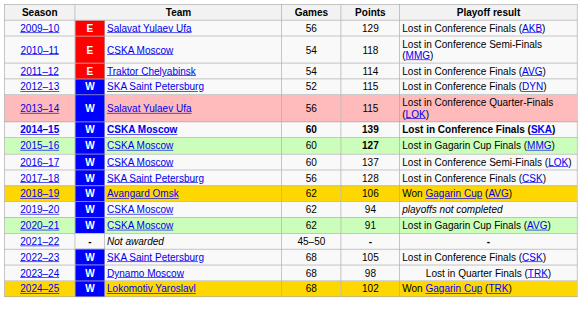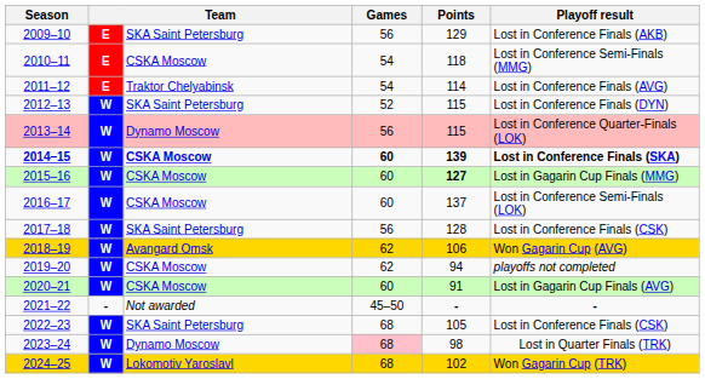2009–10 | column 3: Salavat Yulaev Ufa -> SKA Saint Petersburg
2013–14 | column 3: Salavat Yulaev Ufa -> Dynamo Moscow
2020–21 | Games: 62 -> 60
2023–24 | Games: no background -> pink background
